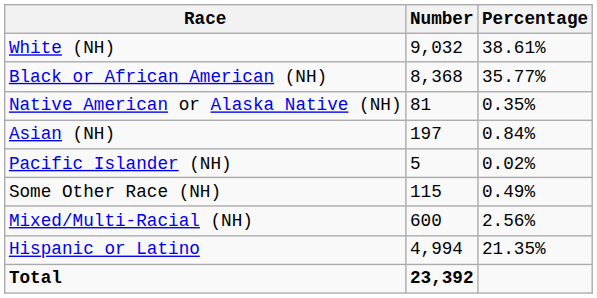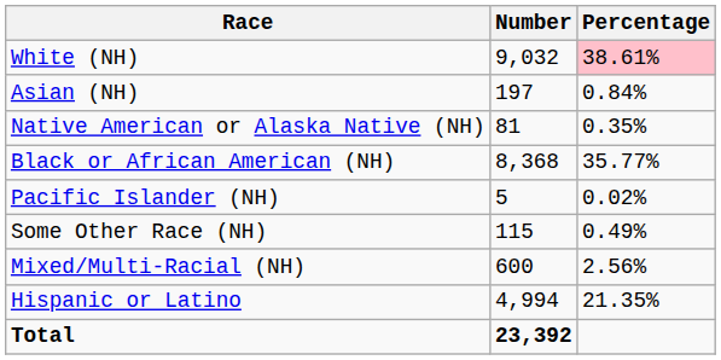White (NH) | Percentage: no background -> pink background
rows swapped: Black or African American (NH) <-> Asian (NH)
